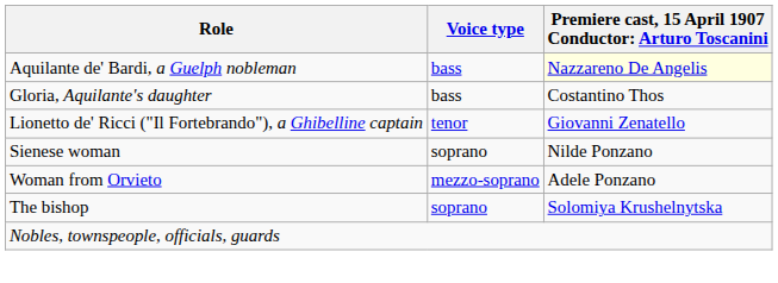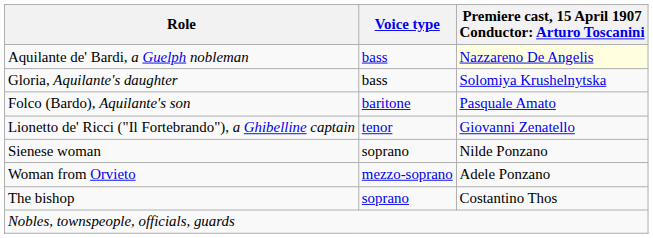Gloria, Aquilante's daughter | column 3: Costantino Thos -> Solomiya Krushelnytska
+ row: Folco (Bardo), Aquilante's son | baritone | Pasquale Amato
The bishop | column 3: Solomiya Krushelnytska -> Costantino Thos
